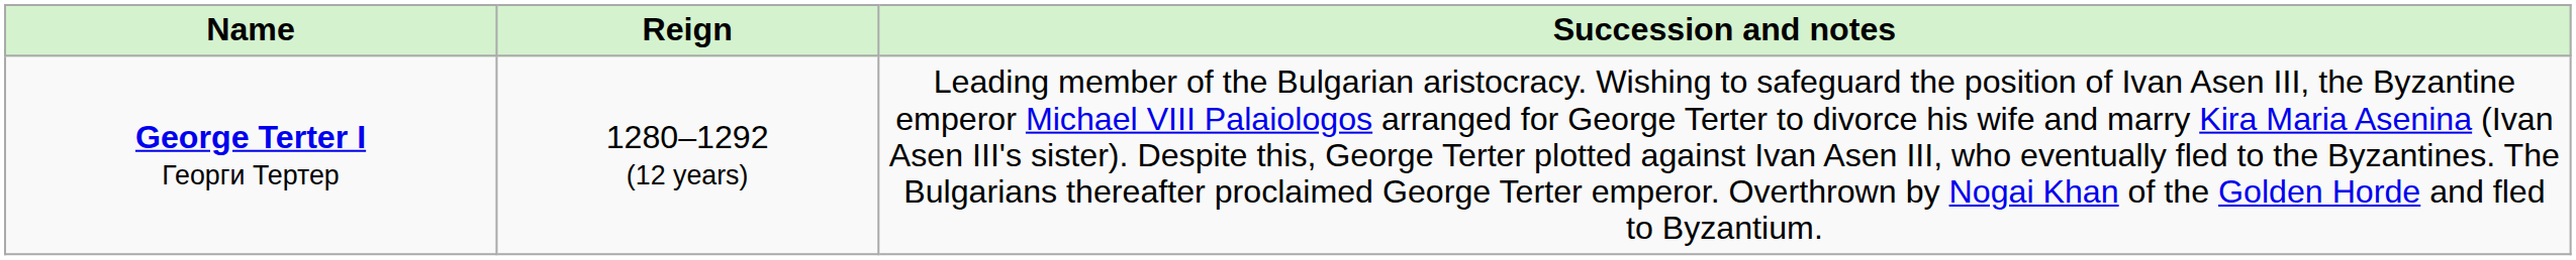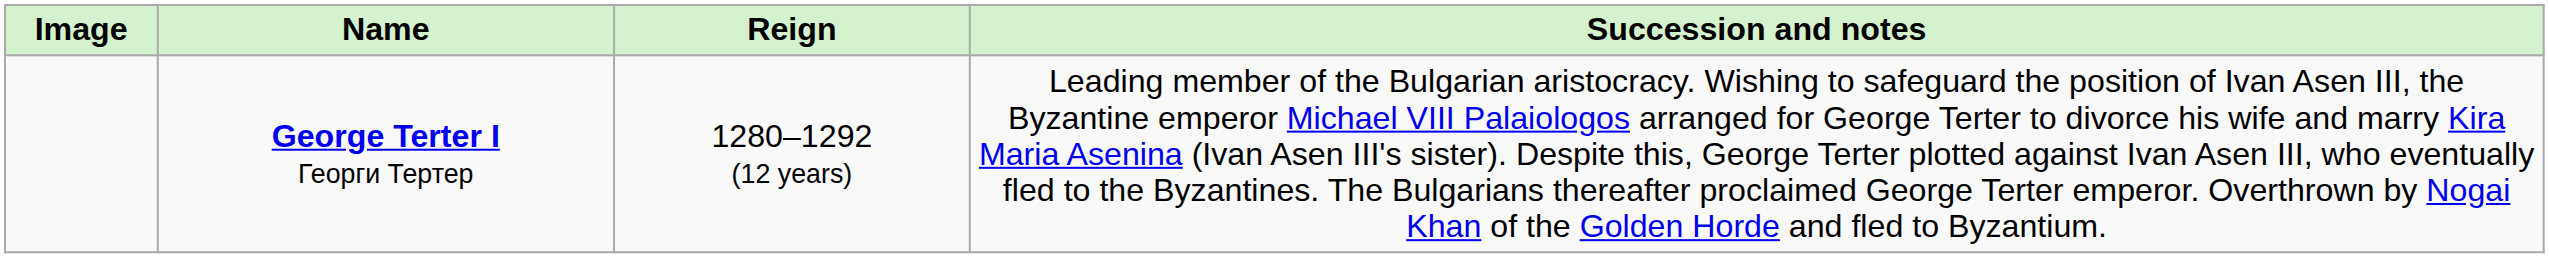+ column: Image
